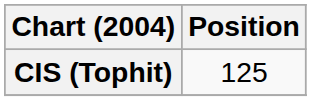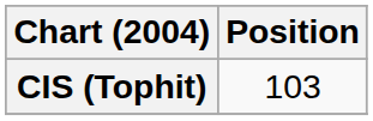CIS (Tophit) | Position: 125 -> 103
